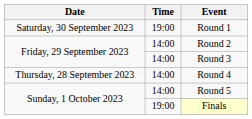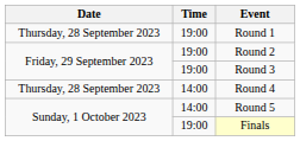Round 1 | Date: Saturday, 30 September 2023 -> Thursday, 28 September 2023
Round 2 | Time: 14:00 -> 19:00
Round 3 | Time: 14:00 -> 19:00
